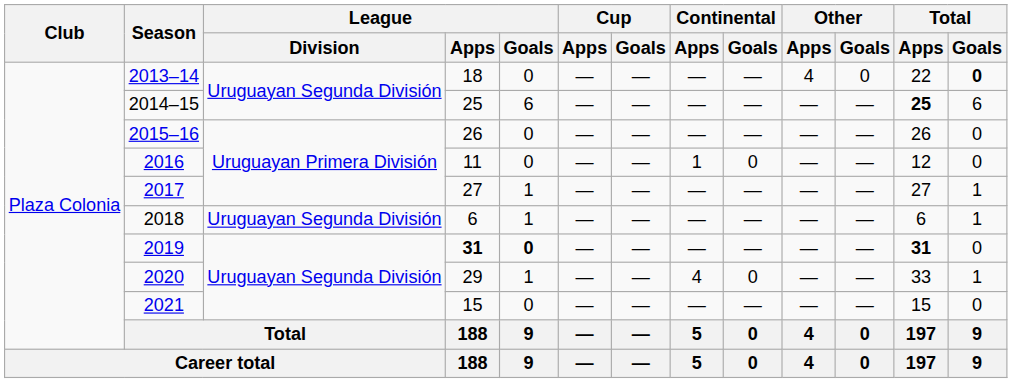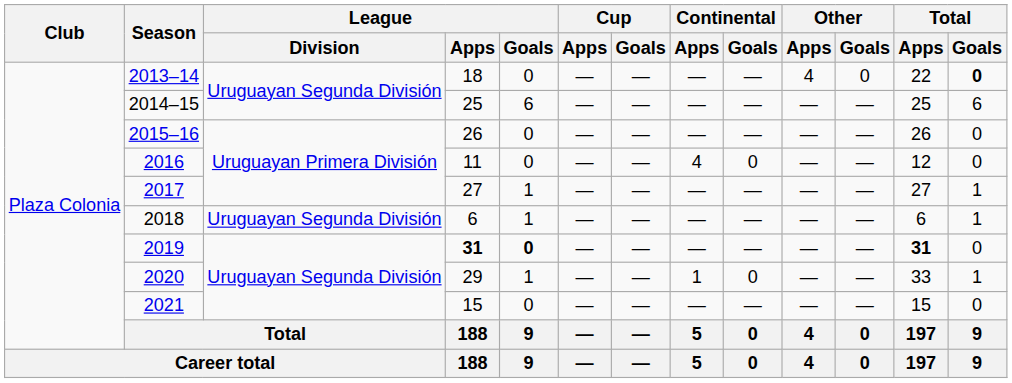2014–15 | Total / Apps: bold -> normal
2016 | Continental / Apps: 1 -> 4
2020 | Continental / Apps: 4 -> 1
